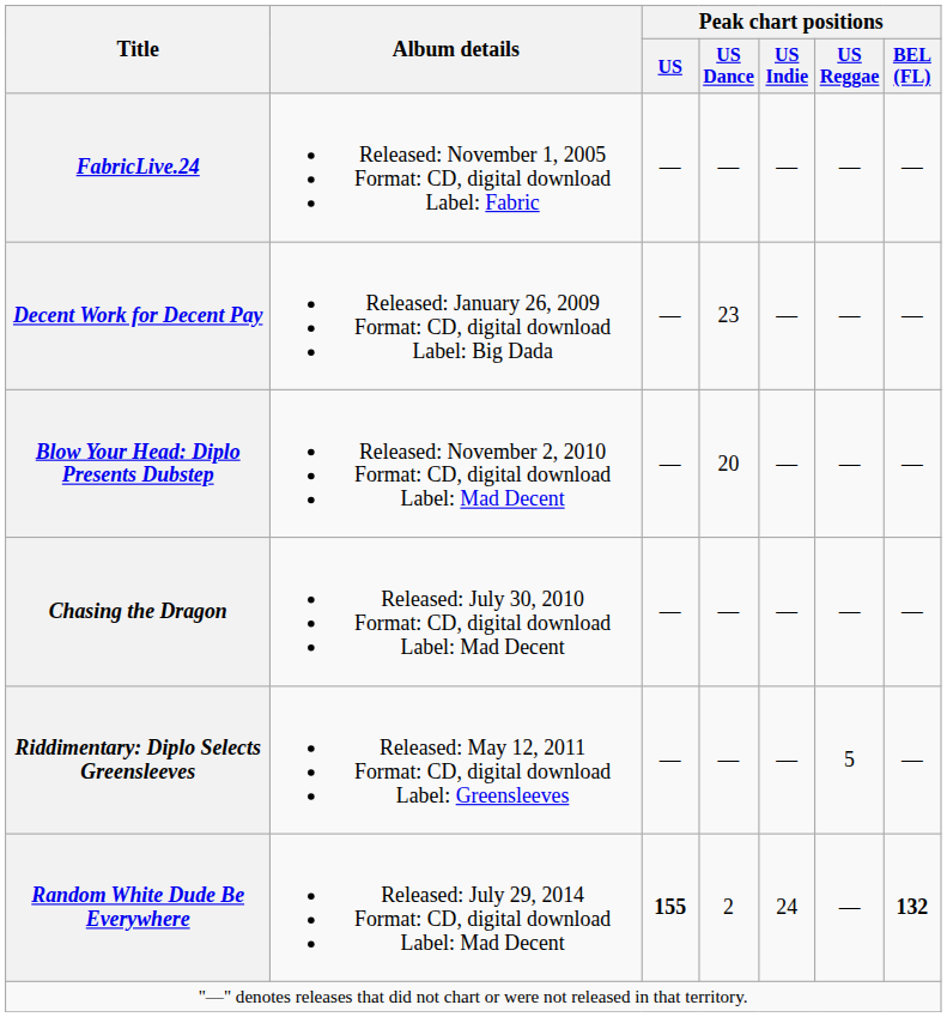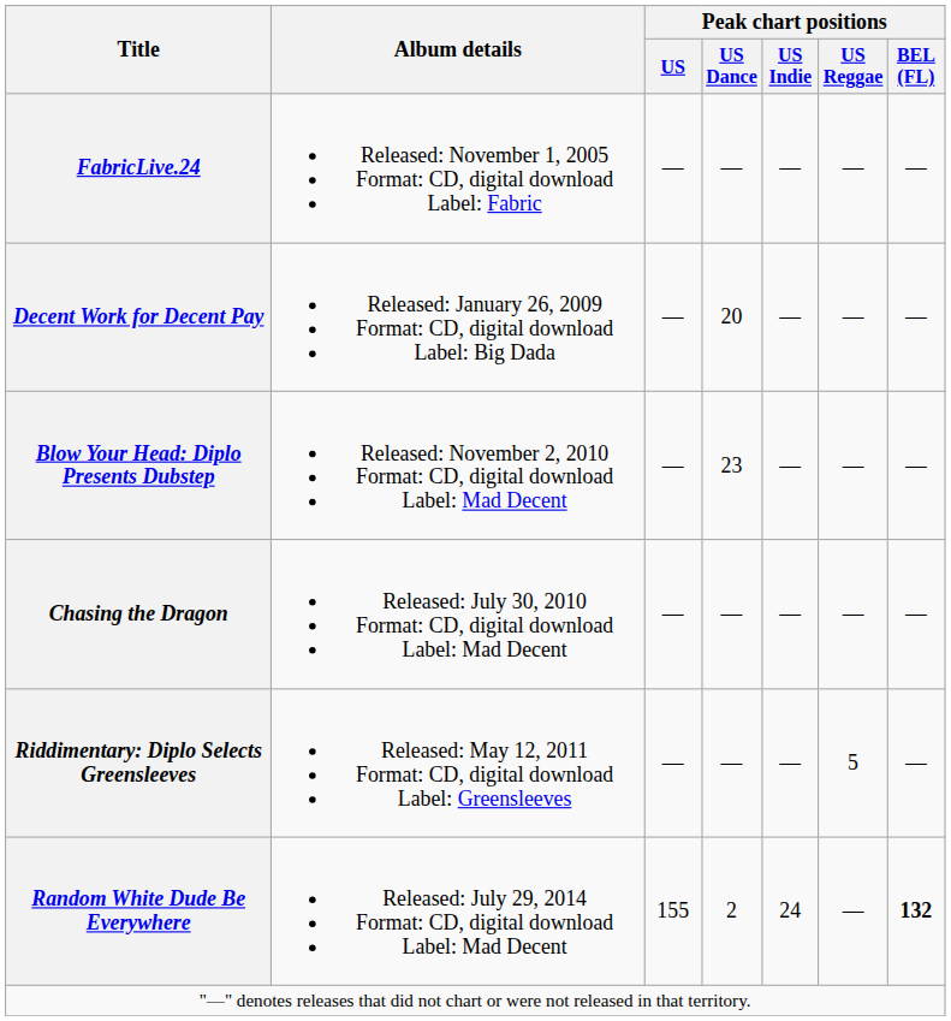Decent Work for Decent Pay | Peak chart positions / US Dance: 23 -> 20
Blow Your Head: Diplo Presents Dubstep | Peak chart positions / US Dance: 20 -> 23
Random White Dude Be Everywhere | Peak chart positions / US: bold -> normal
